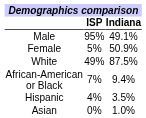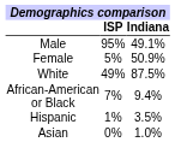Hispanic | ISP: 4% -> 1%
